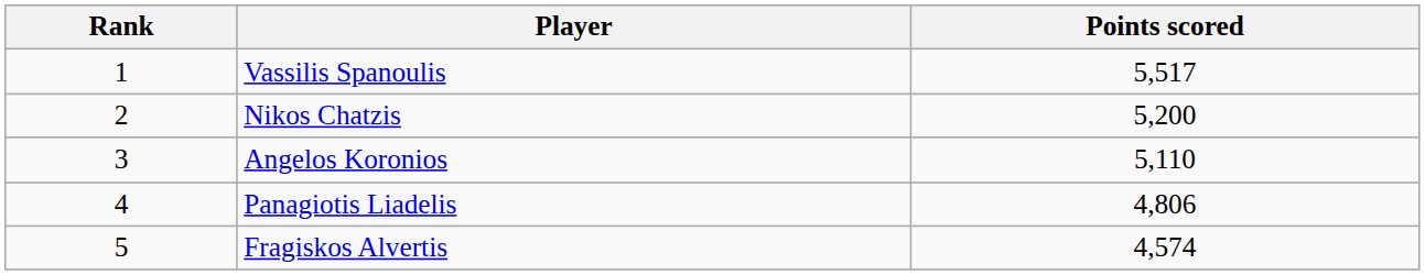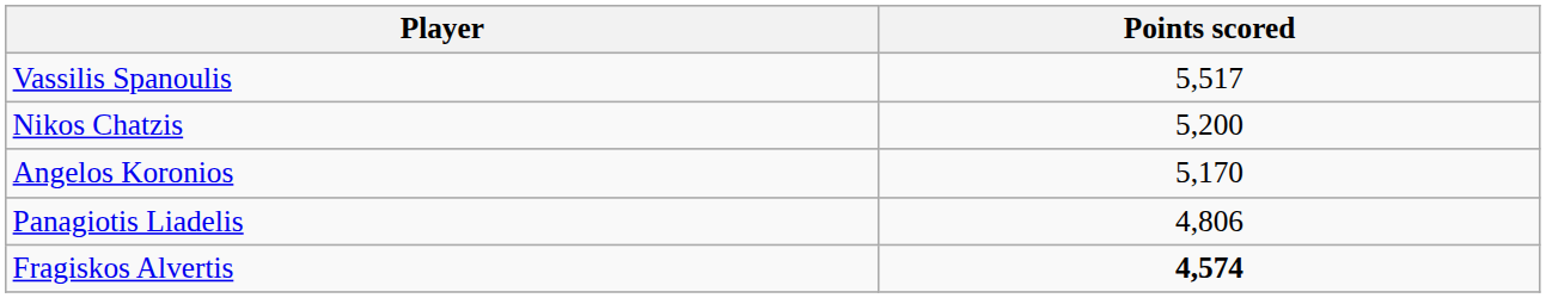- column: Rank | 1 | 2 | 3 | 4 | 5
Angelos Koronios | Points scored: 5,110 -> 5,170
Fragiskos Alvertis | Points scored: normal -> bold
